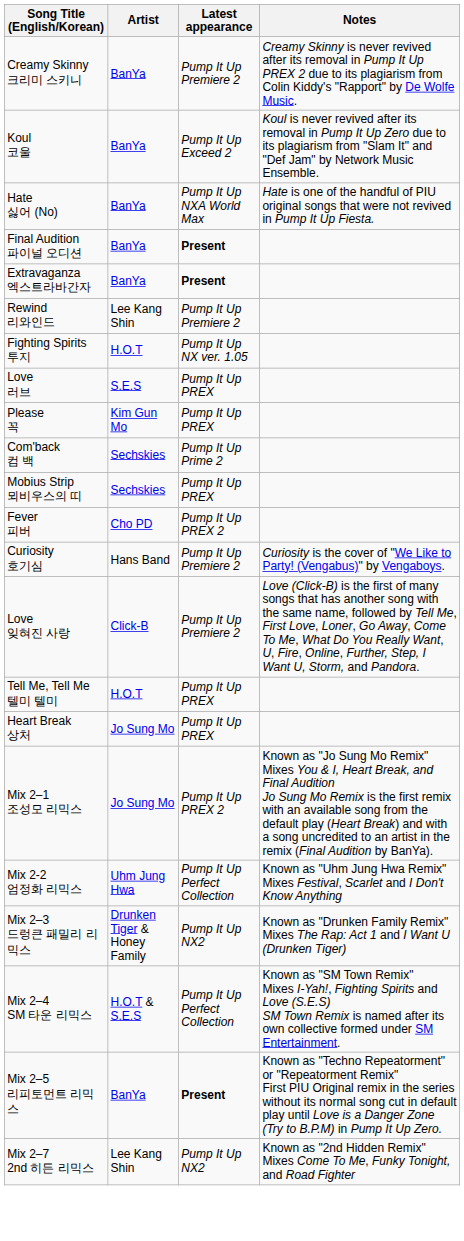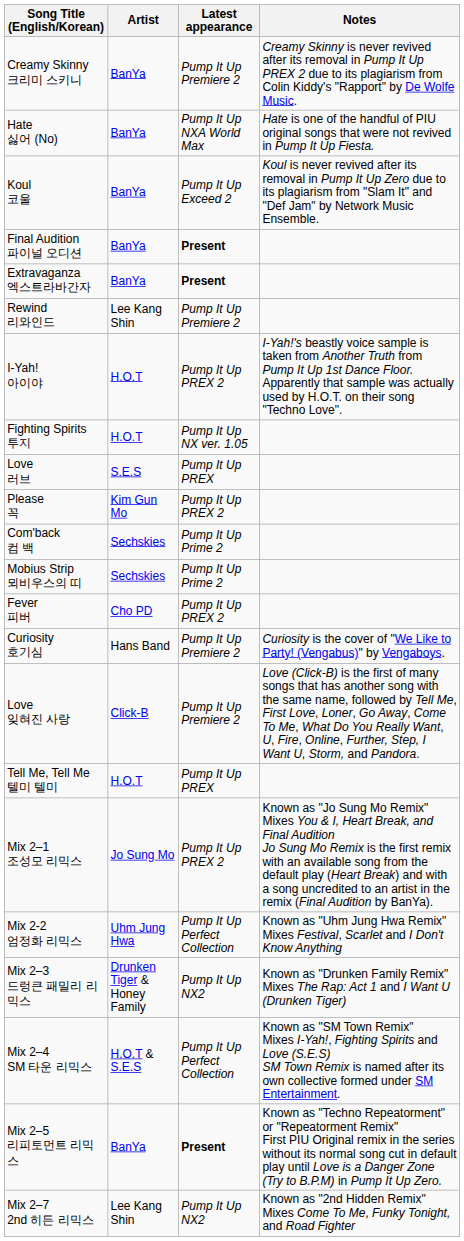rows swapped: Hate 싫어 (No) <-> Koul 코울
+ row: I-Yah! 아이야 | H.O.T | Pump It Up PREX 2 | I-Yah!'s beastly voice sample is taken from Another Truth from Pump It Up 1st Dance Floor. Apparently that sample was actually used by H.O.T. on their song "Techno Love".
Please 꼭 | Latest appearance: Pump It Up PREX -> Pump It Up PREX 2
Mobius Strip 뫼비우스의 띠 | Latest appearance: Pump It Up PREX -> Pump It Up Prime 2
- row: Heart Break 상처 | Jo Sung Mo | Pump It Up PREX
